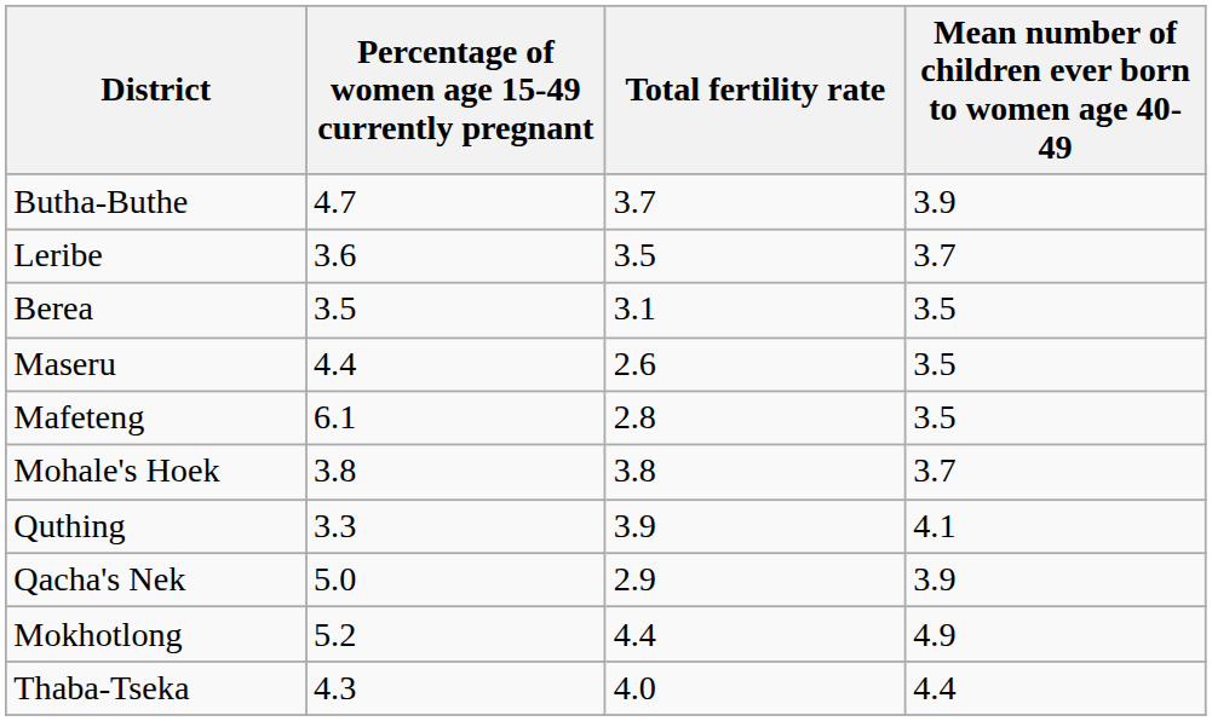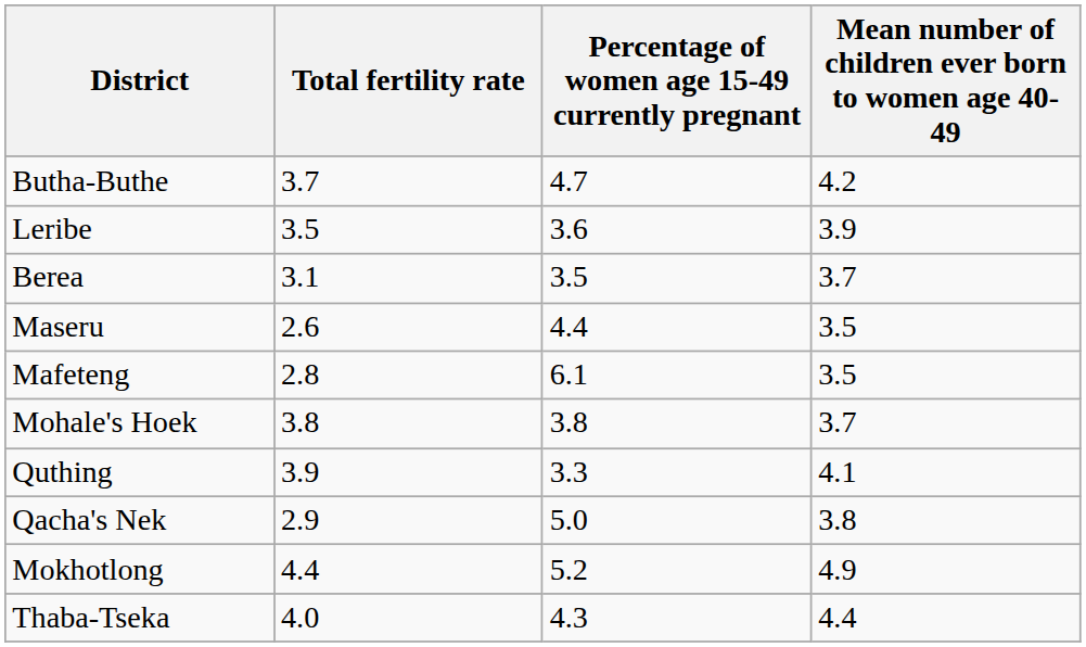columns swapped: Total fertility rate <-> Percentage of women age 15-49 currently pregnant
Butha-Buthe | Mean number of children ever born to women age 40-49: 3.9 -> 4.2
Leribe | Mean number of children ever born to women age 40-49: 3.7 -> 3.9
Berea | Mean number of children ever born to women age 40-49: 3.5 -> 3.7
Qacha's Nek | Mean number of children ever born to women age 40-49: 3.9 -> 3.8
